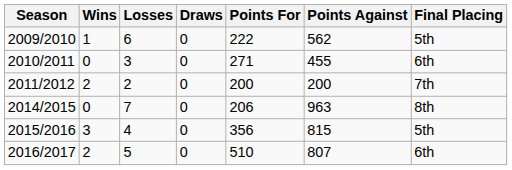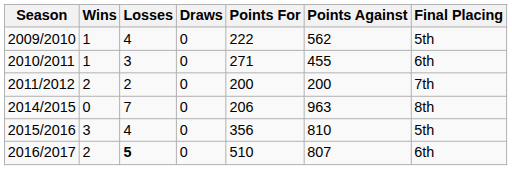2009/2010 | Losses: 6 -> 4
2010/2011 | Wins: 0 -> 1
2015/2016 | Points Against: 815 -> 810
2016/2017 | Losses: normal -> bold
